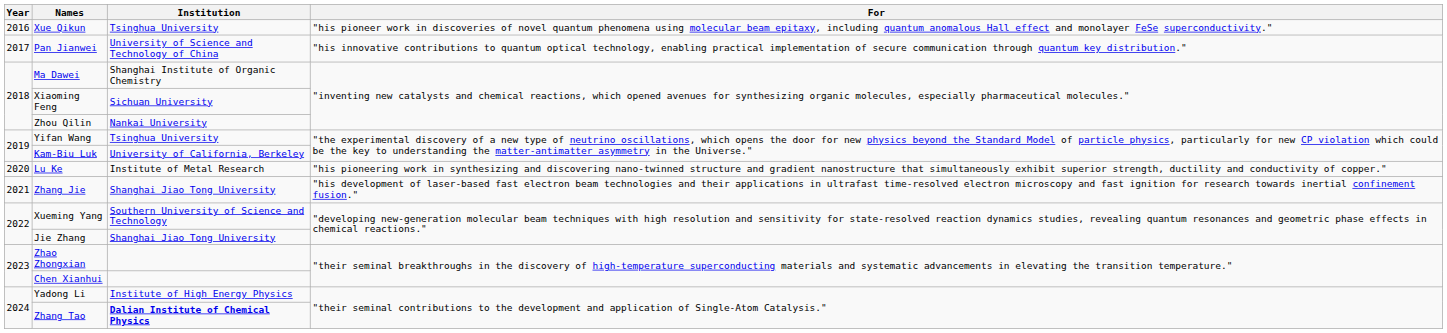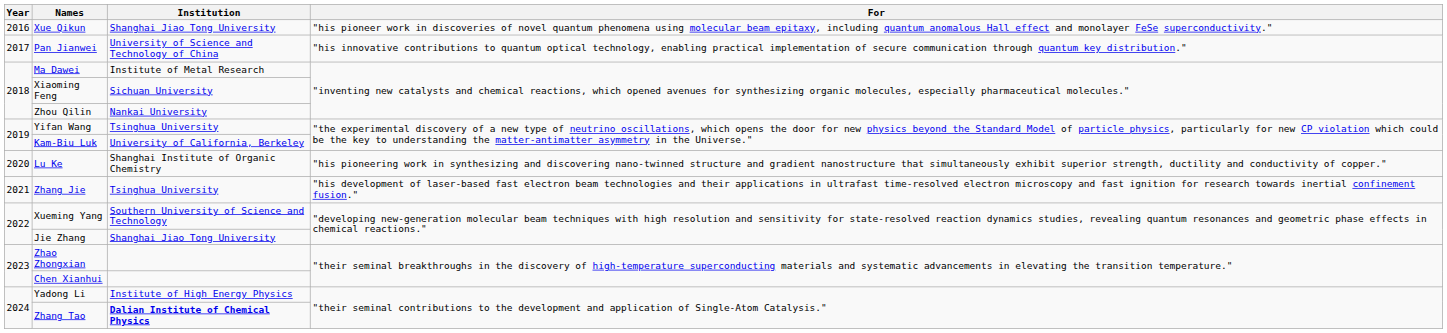Xue Qikun | Institution: Tsinghua University -> Shanghai Jiao Tong University
Ma Dawei | Institution: Shanghai Institute of Organic Chemistry -> Institute of Metal Research
Lu Ke | Institution: Institute of Metal Research -> Shanghai Institute of Organic Chemistry
Zhang Jie | Institution: Shanghai Jiao Tong University -> Tsinghua University
